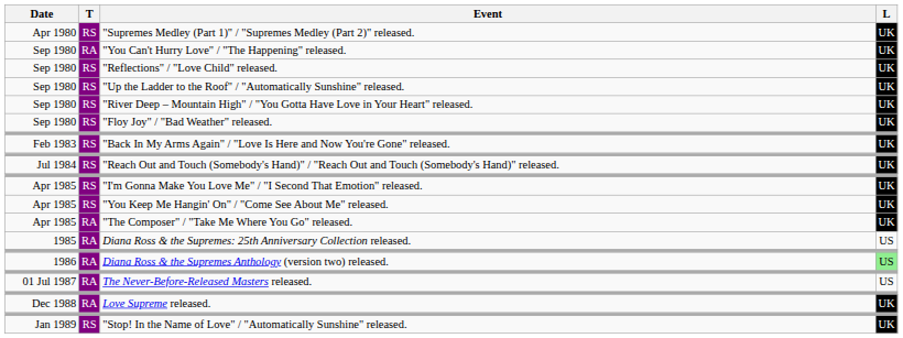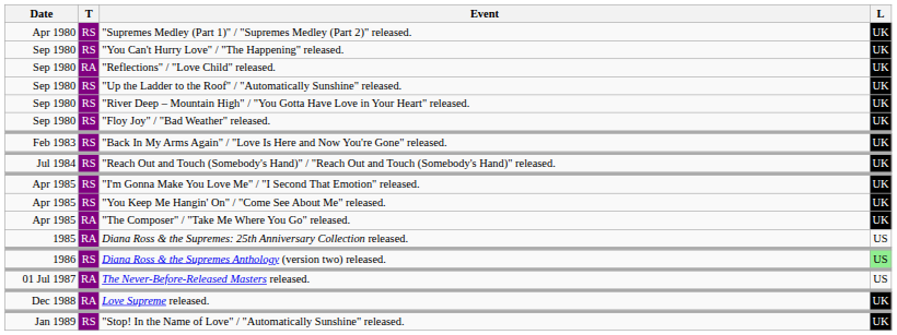"You Can't Hurry Love" / "The Happening" released. | T: RA -> RS
"Reflections" / "Love Child" released. | T: RS -> RA
Diana Ross & the Supremes Anthology (version two) released. | T: RA -> RS
